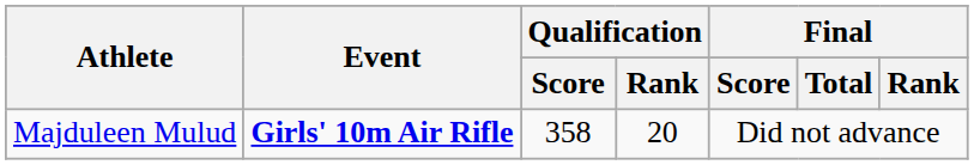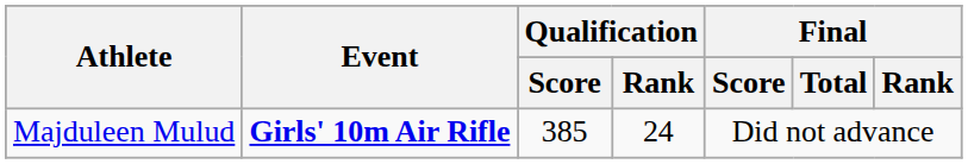Majduleen Mulud | Qualification / Score: 358 -> 385
Majduleen Mulud | Qualification / Rank: 20 -> 24
